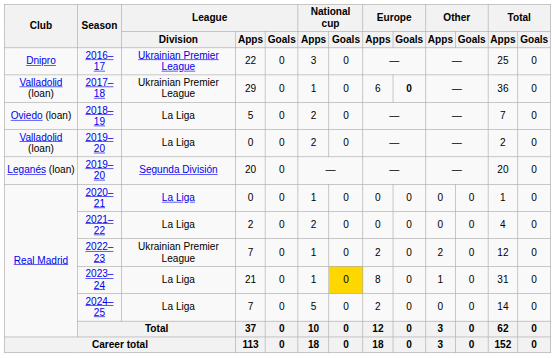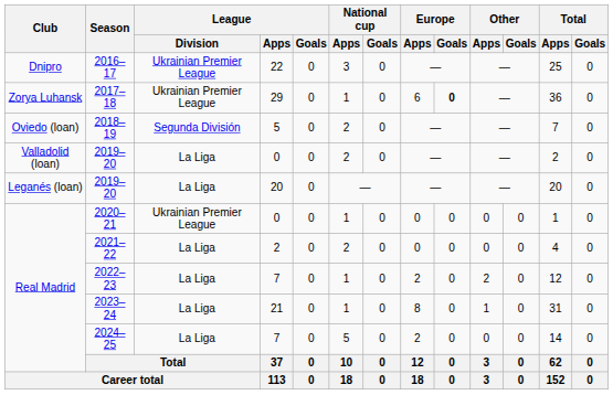2017–18 | Club: Valladolid (loan) -> Zorya Luhansk
2018–19 | League / Division: La Liga -> Segunda División
2019–20 / 20 | League / Division: Segunda División -> La Liga
2020–21 | League / Division: La Liga -> Ukrainian Premier League
2022–23 | League / Division: Ukrainian Premier League -> La Liga
2023–24 | National cup / Goals: gold background -> no background
